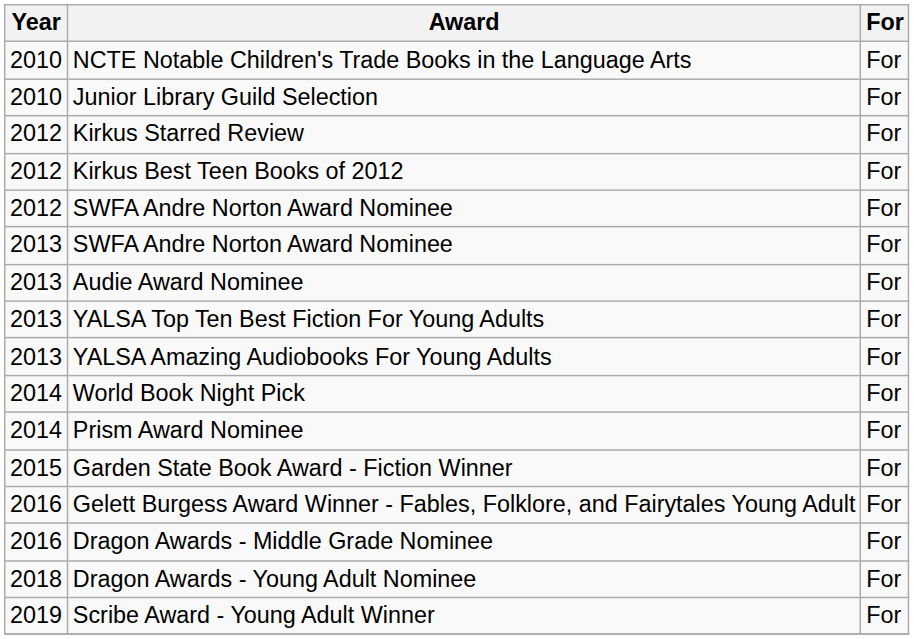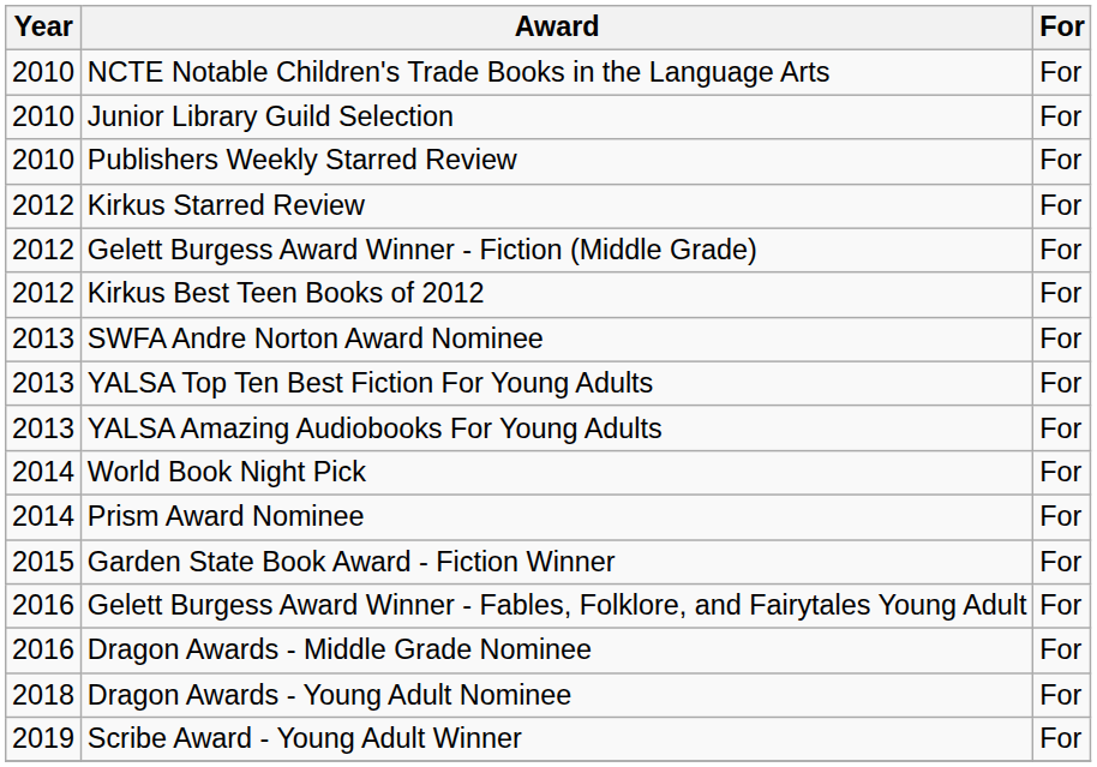+ row: 2010 | Publishers Weekly Starred Review | For
+ row: 2012 | Gelett Burgess Award Winner - Fiction (Middle Grade) | For
- row: 2012 | SWFA Andre Norton Award Nominee | For
- row: 2013 | Audie Award Nominee | For
